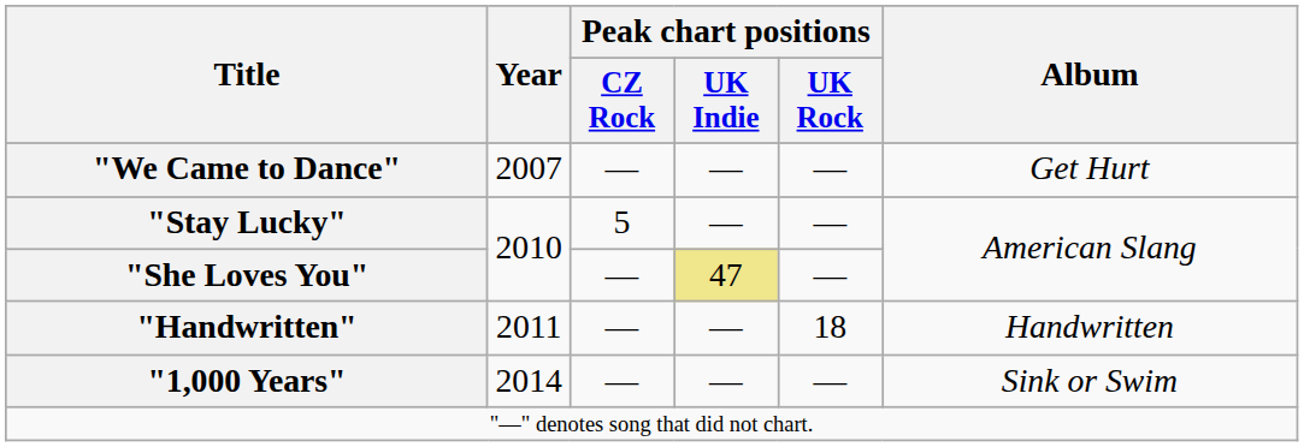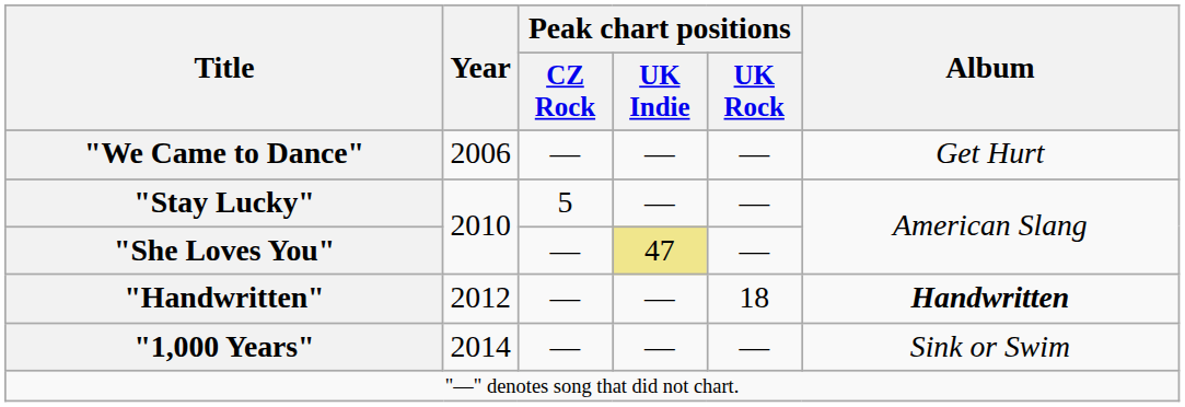"We Came to Dance" | Year: 2007 -> 2006
"Handwritten" | Year: 2011 -> 2012
"Handwritten" | Album: normal -> bold
